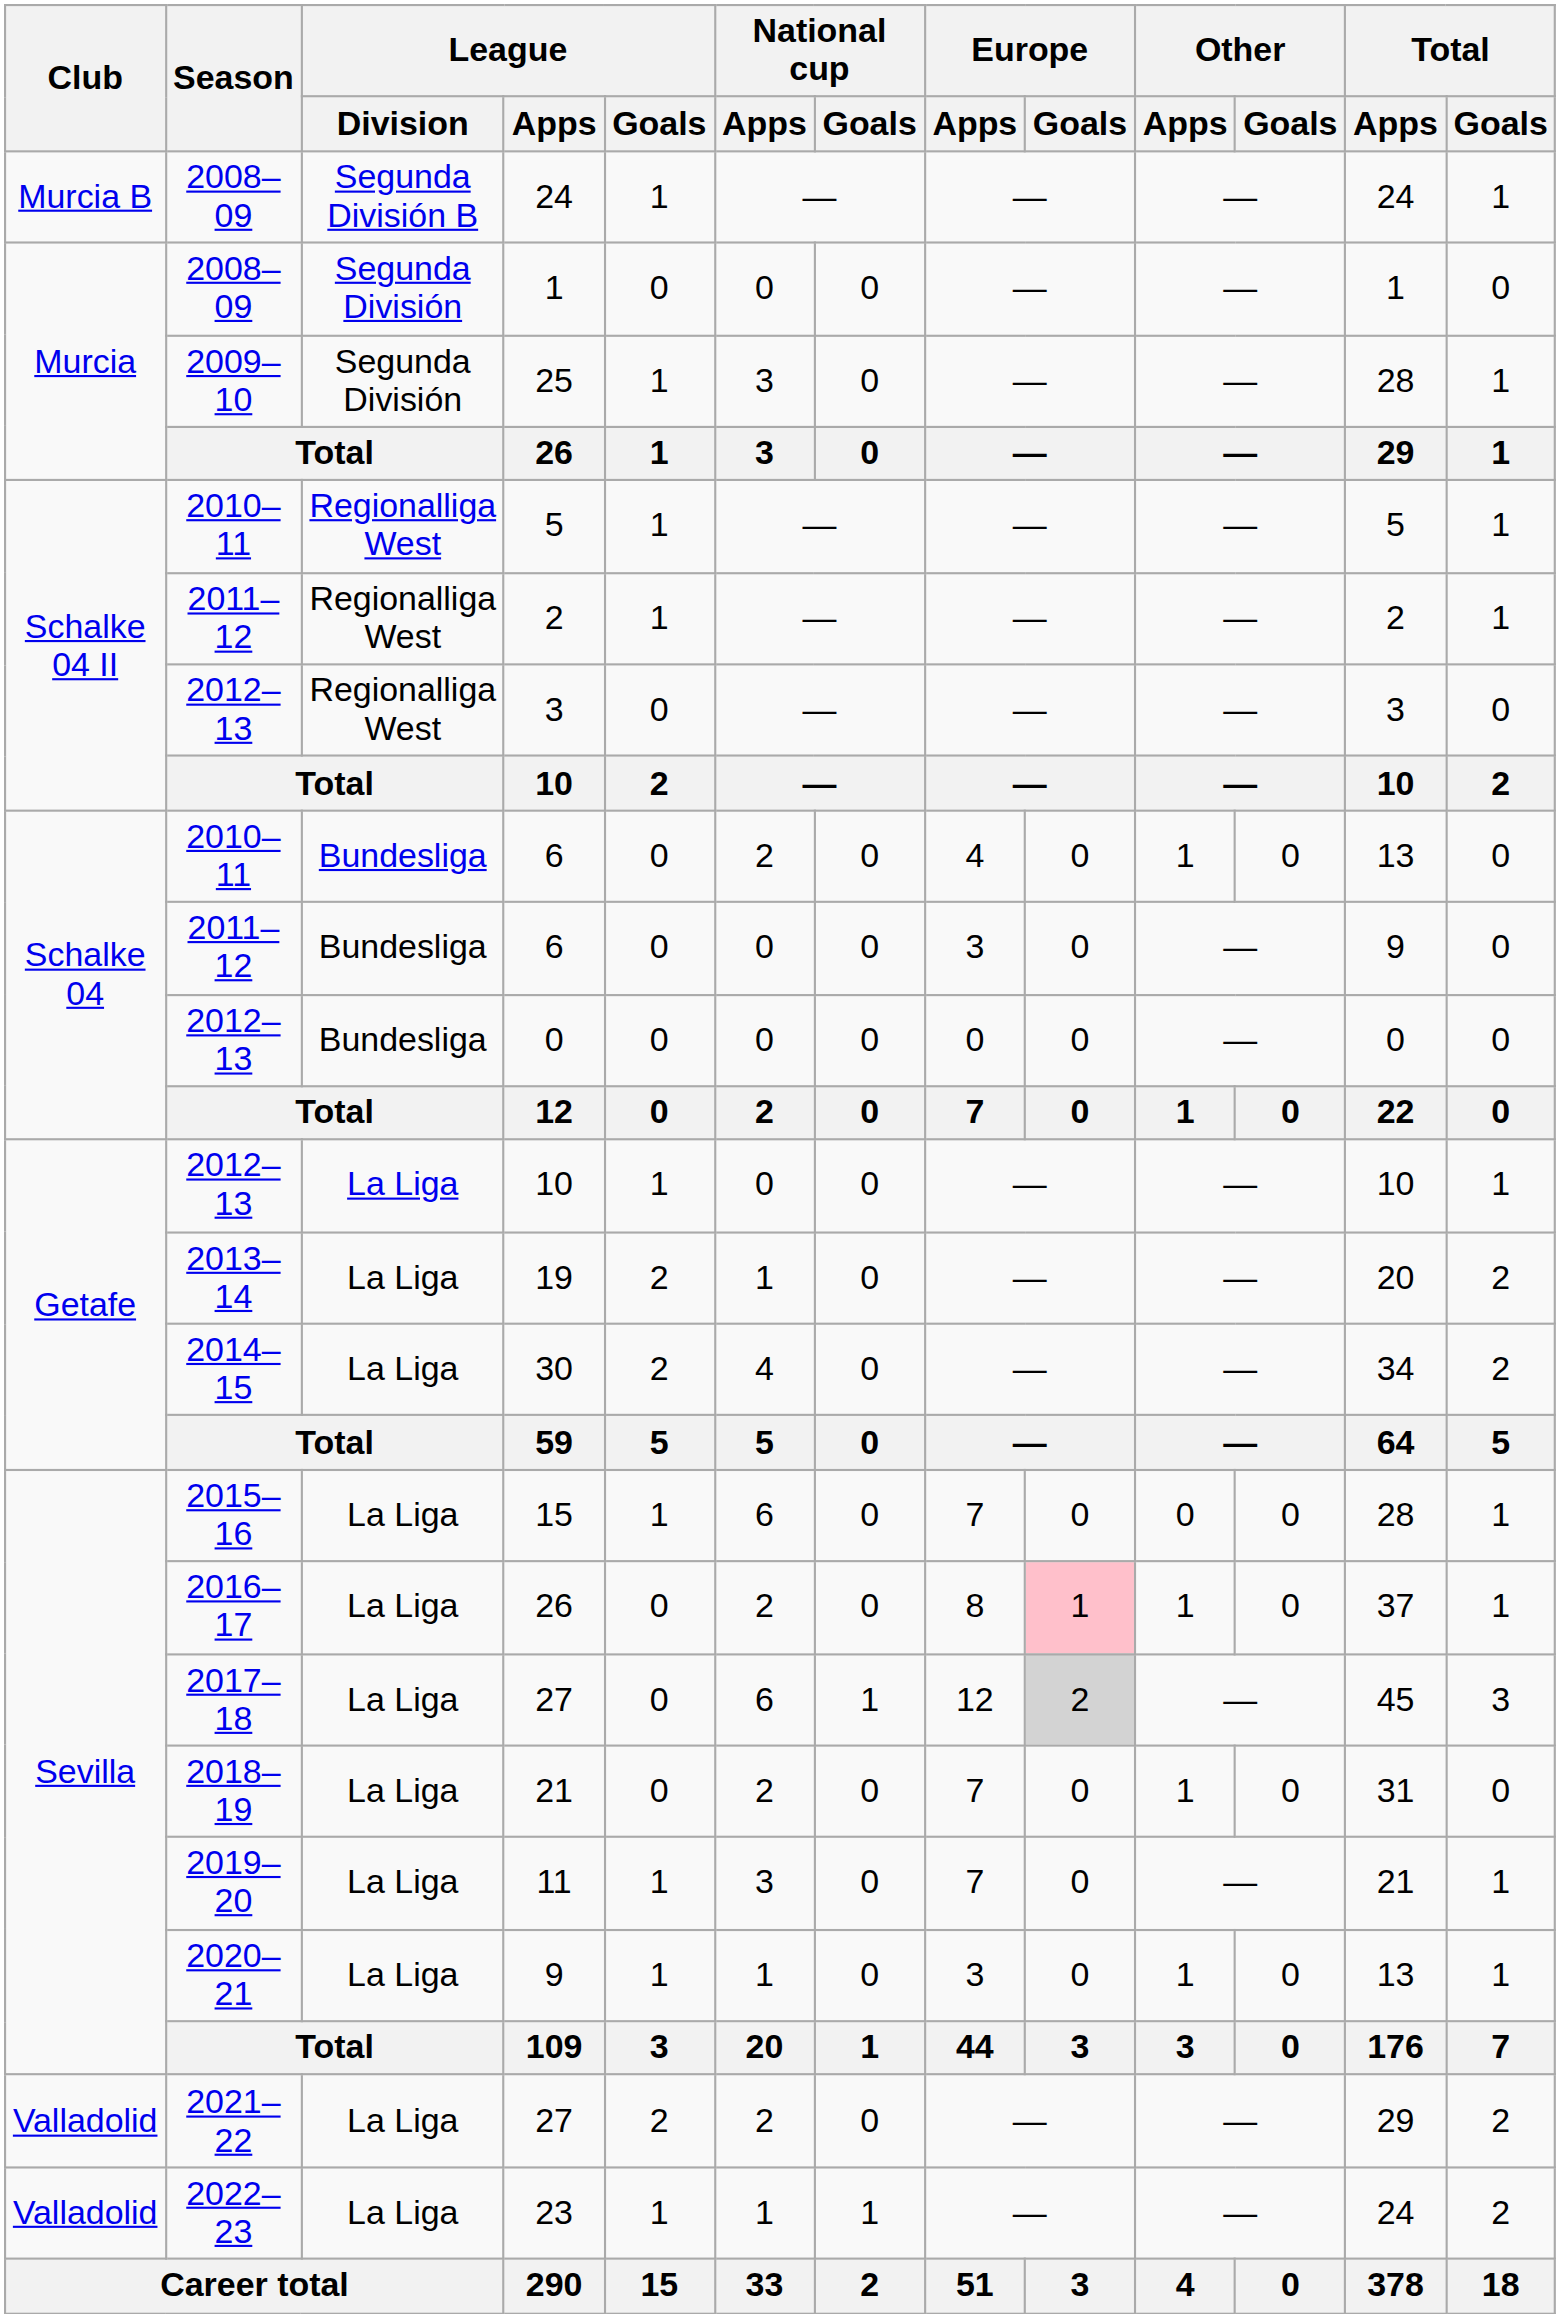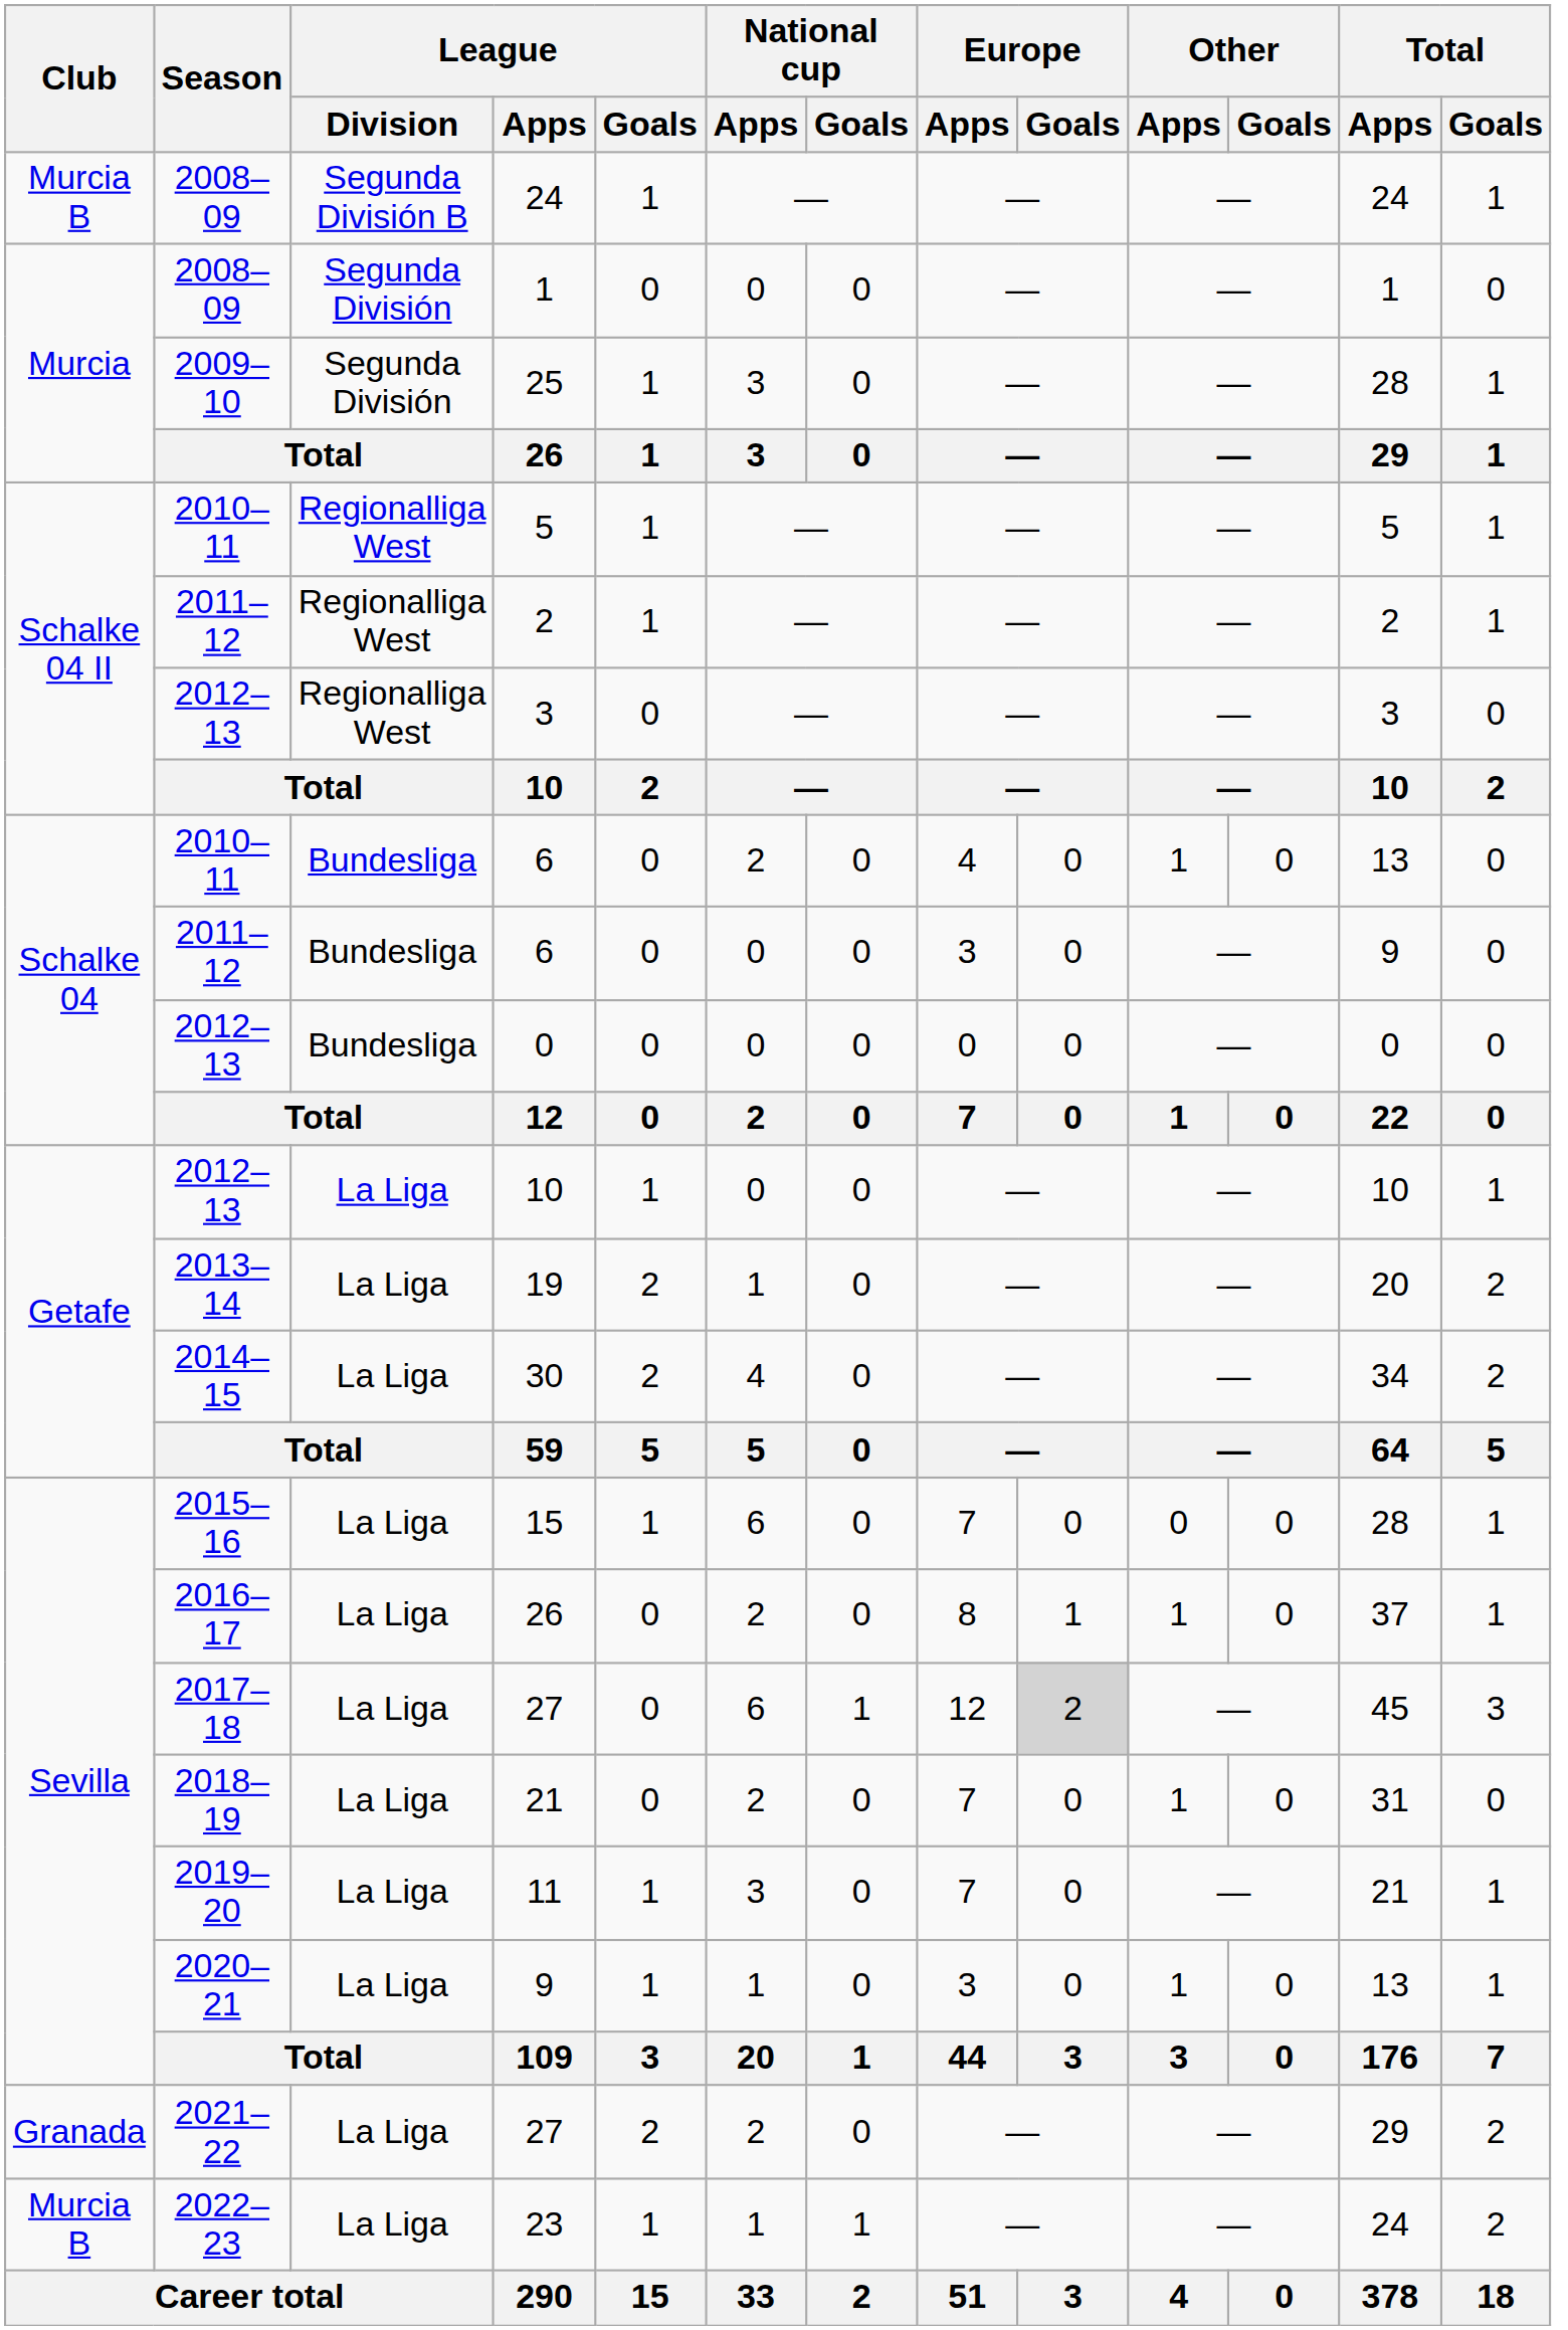2016–17 / 26 | Europe / Goals: pink background -> no background
2021–22 / 27 | Club: Valladolid -> Granada
23 | Club: Valladolid -> Murcia B
